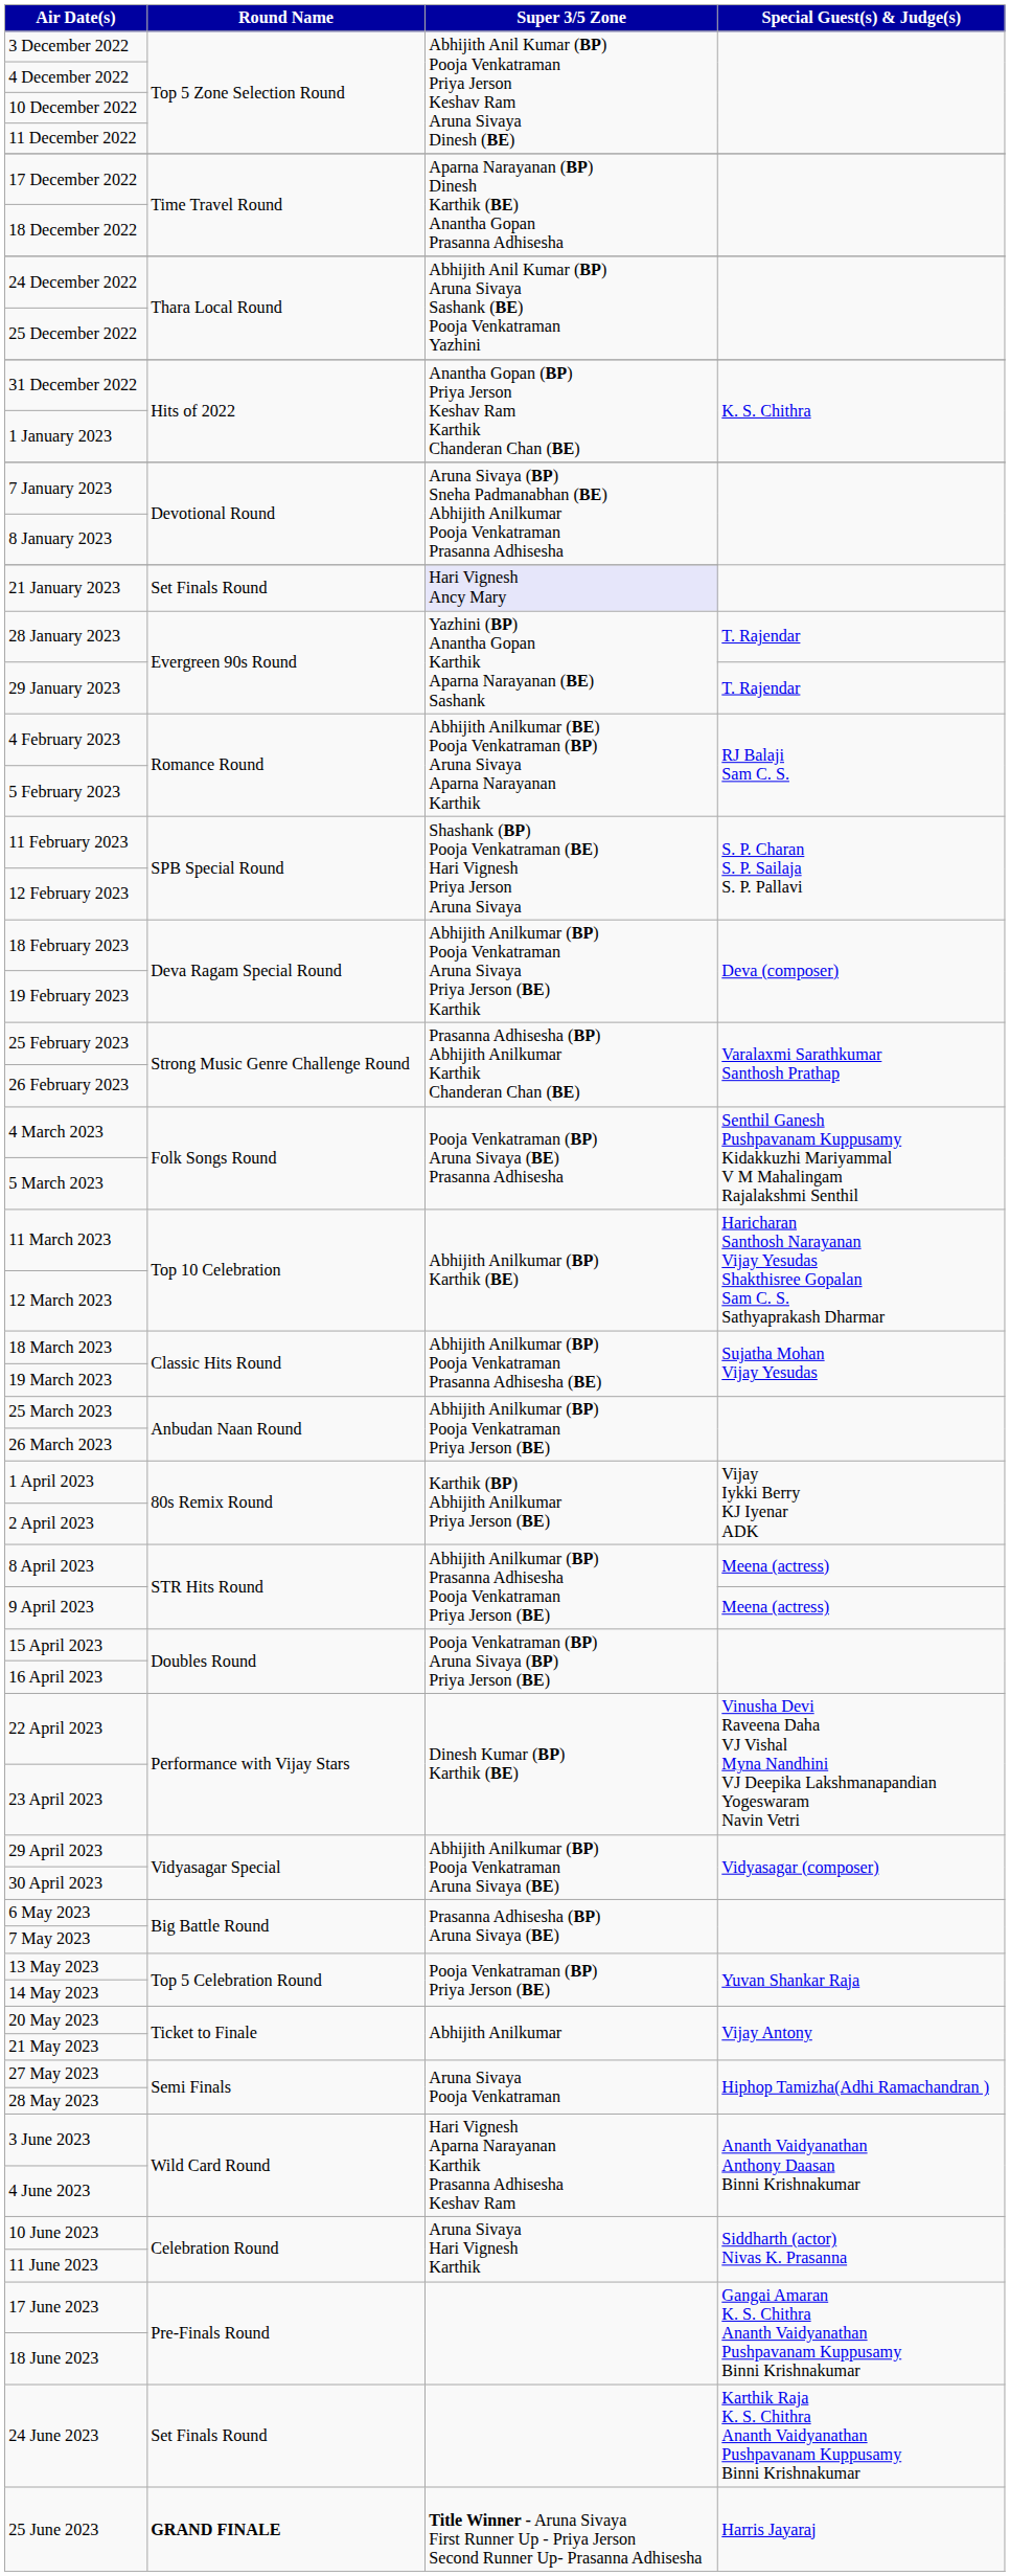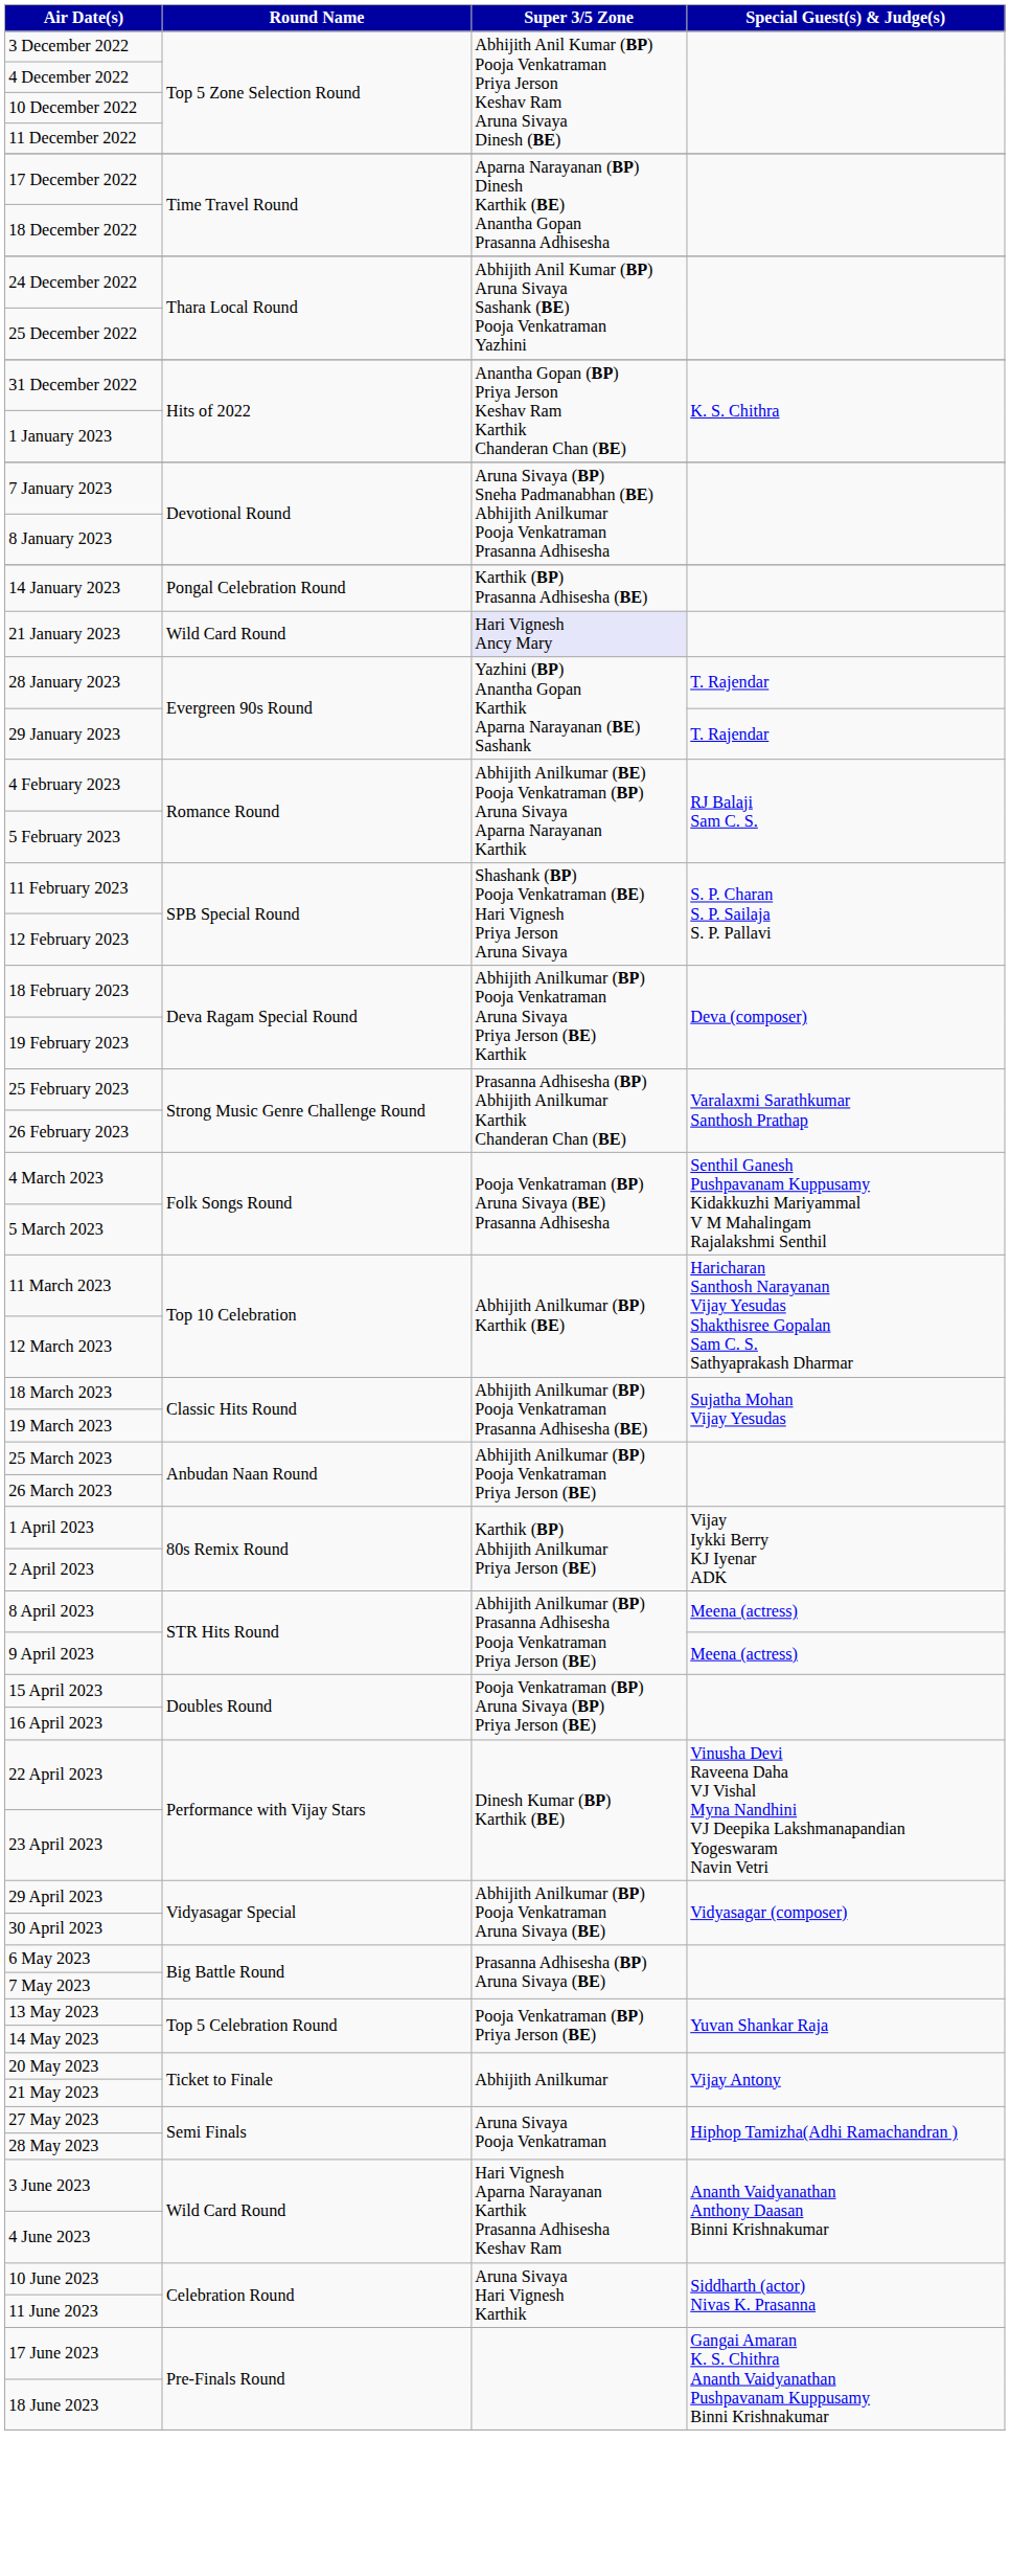+ row: 14 January 2023 | Pongal Celebration Round | Karthik (BP) Prasanna Adhisesha (BE)
21 January 2023 | Round Name: Set Finals Round -> Wild Card Round
- row: 24 June 2023 | Set Finals Round | Karthik Raja K. S. Chithra Ananth Vaidyanathan Pushpavanam Kuppusamy Binni Krishnakumar
- row: 25 June 2023 | GRAND FINALE | Title Winner - Aruna Sivaya First Runner Up - Priya Jerson Second Runner Up- Prasanna Adhisesha | Harris Jayaraj
